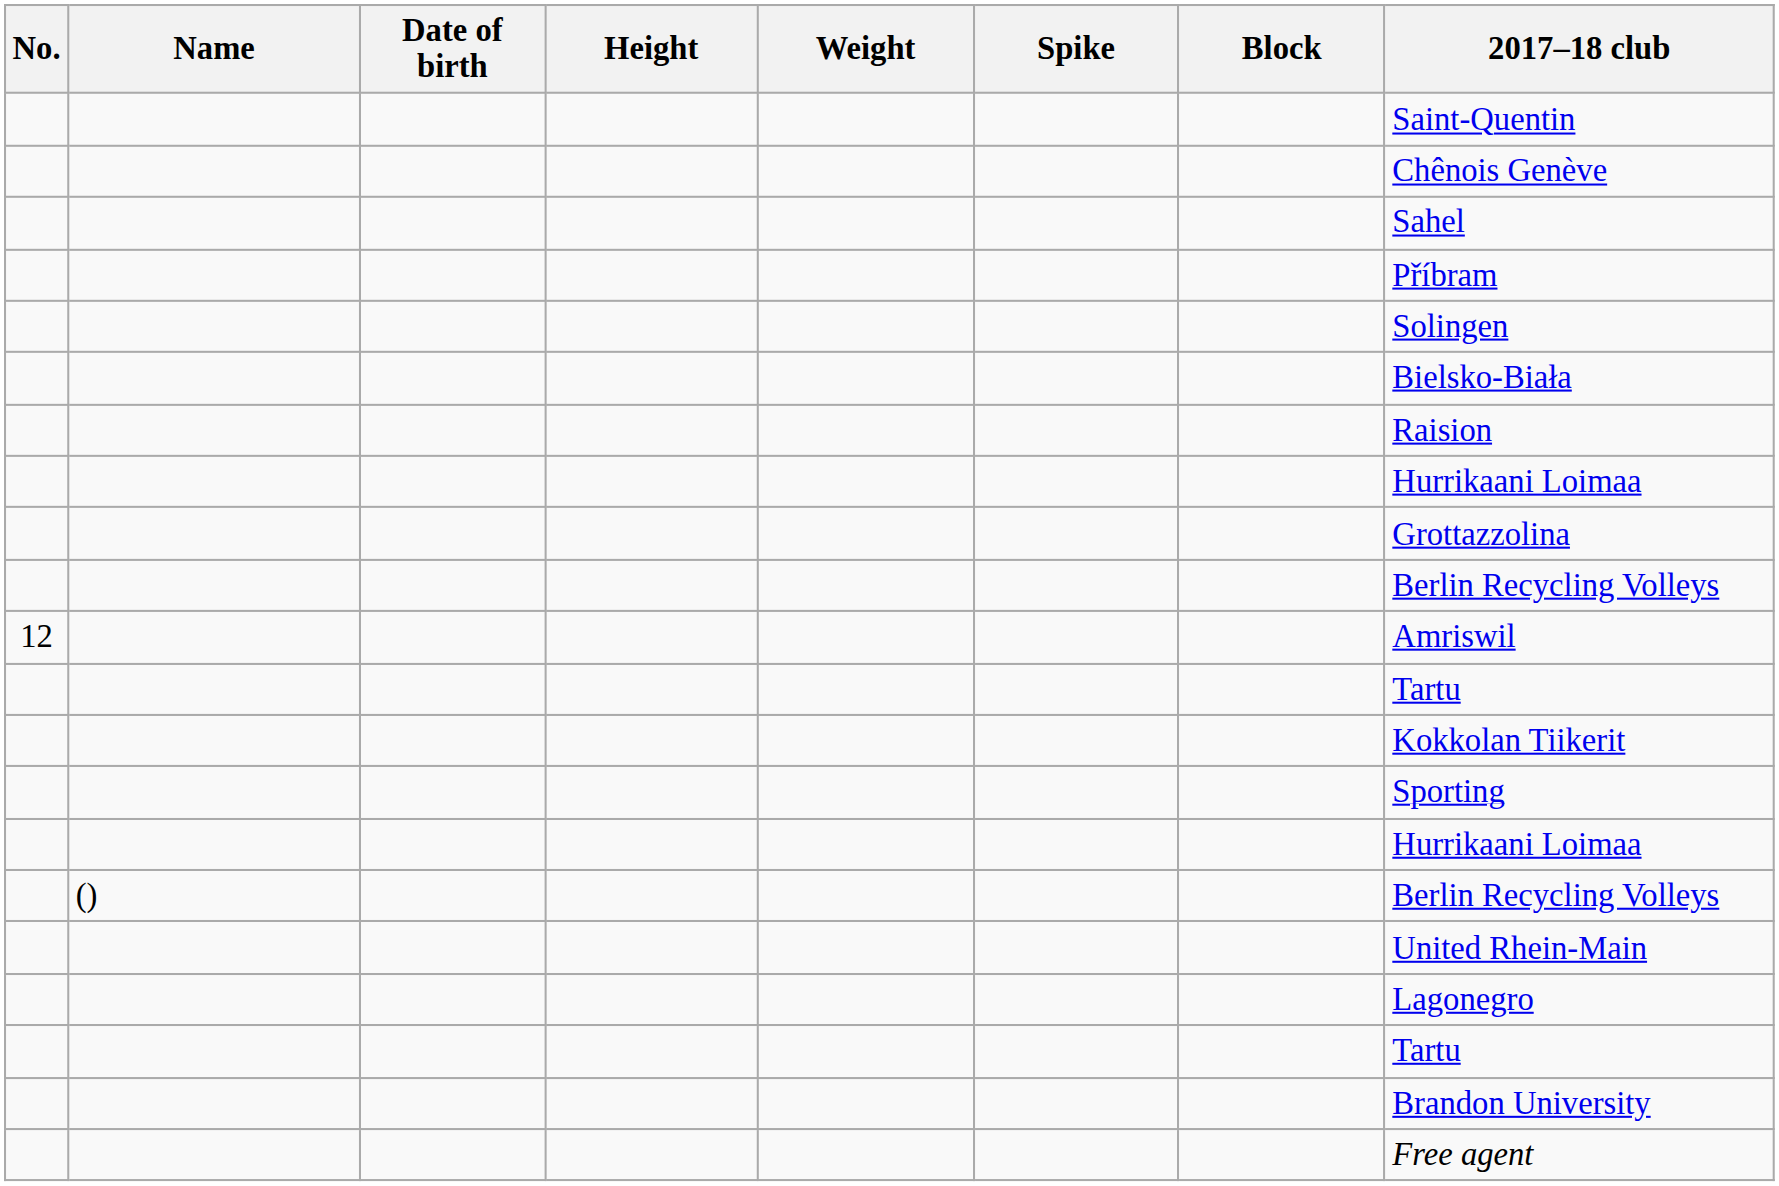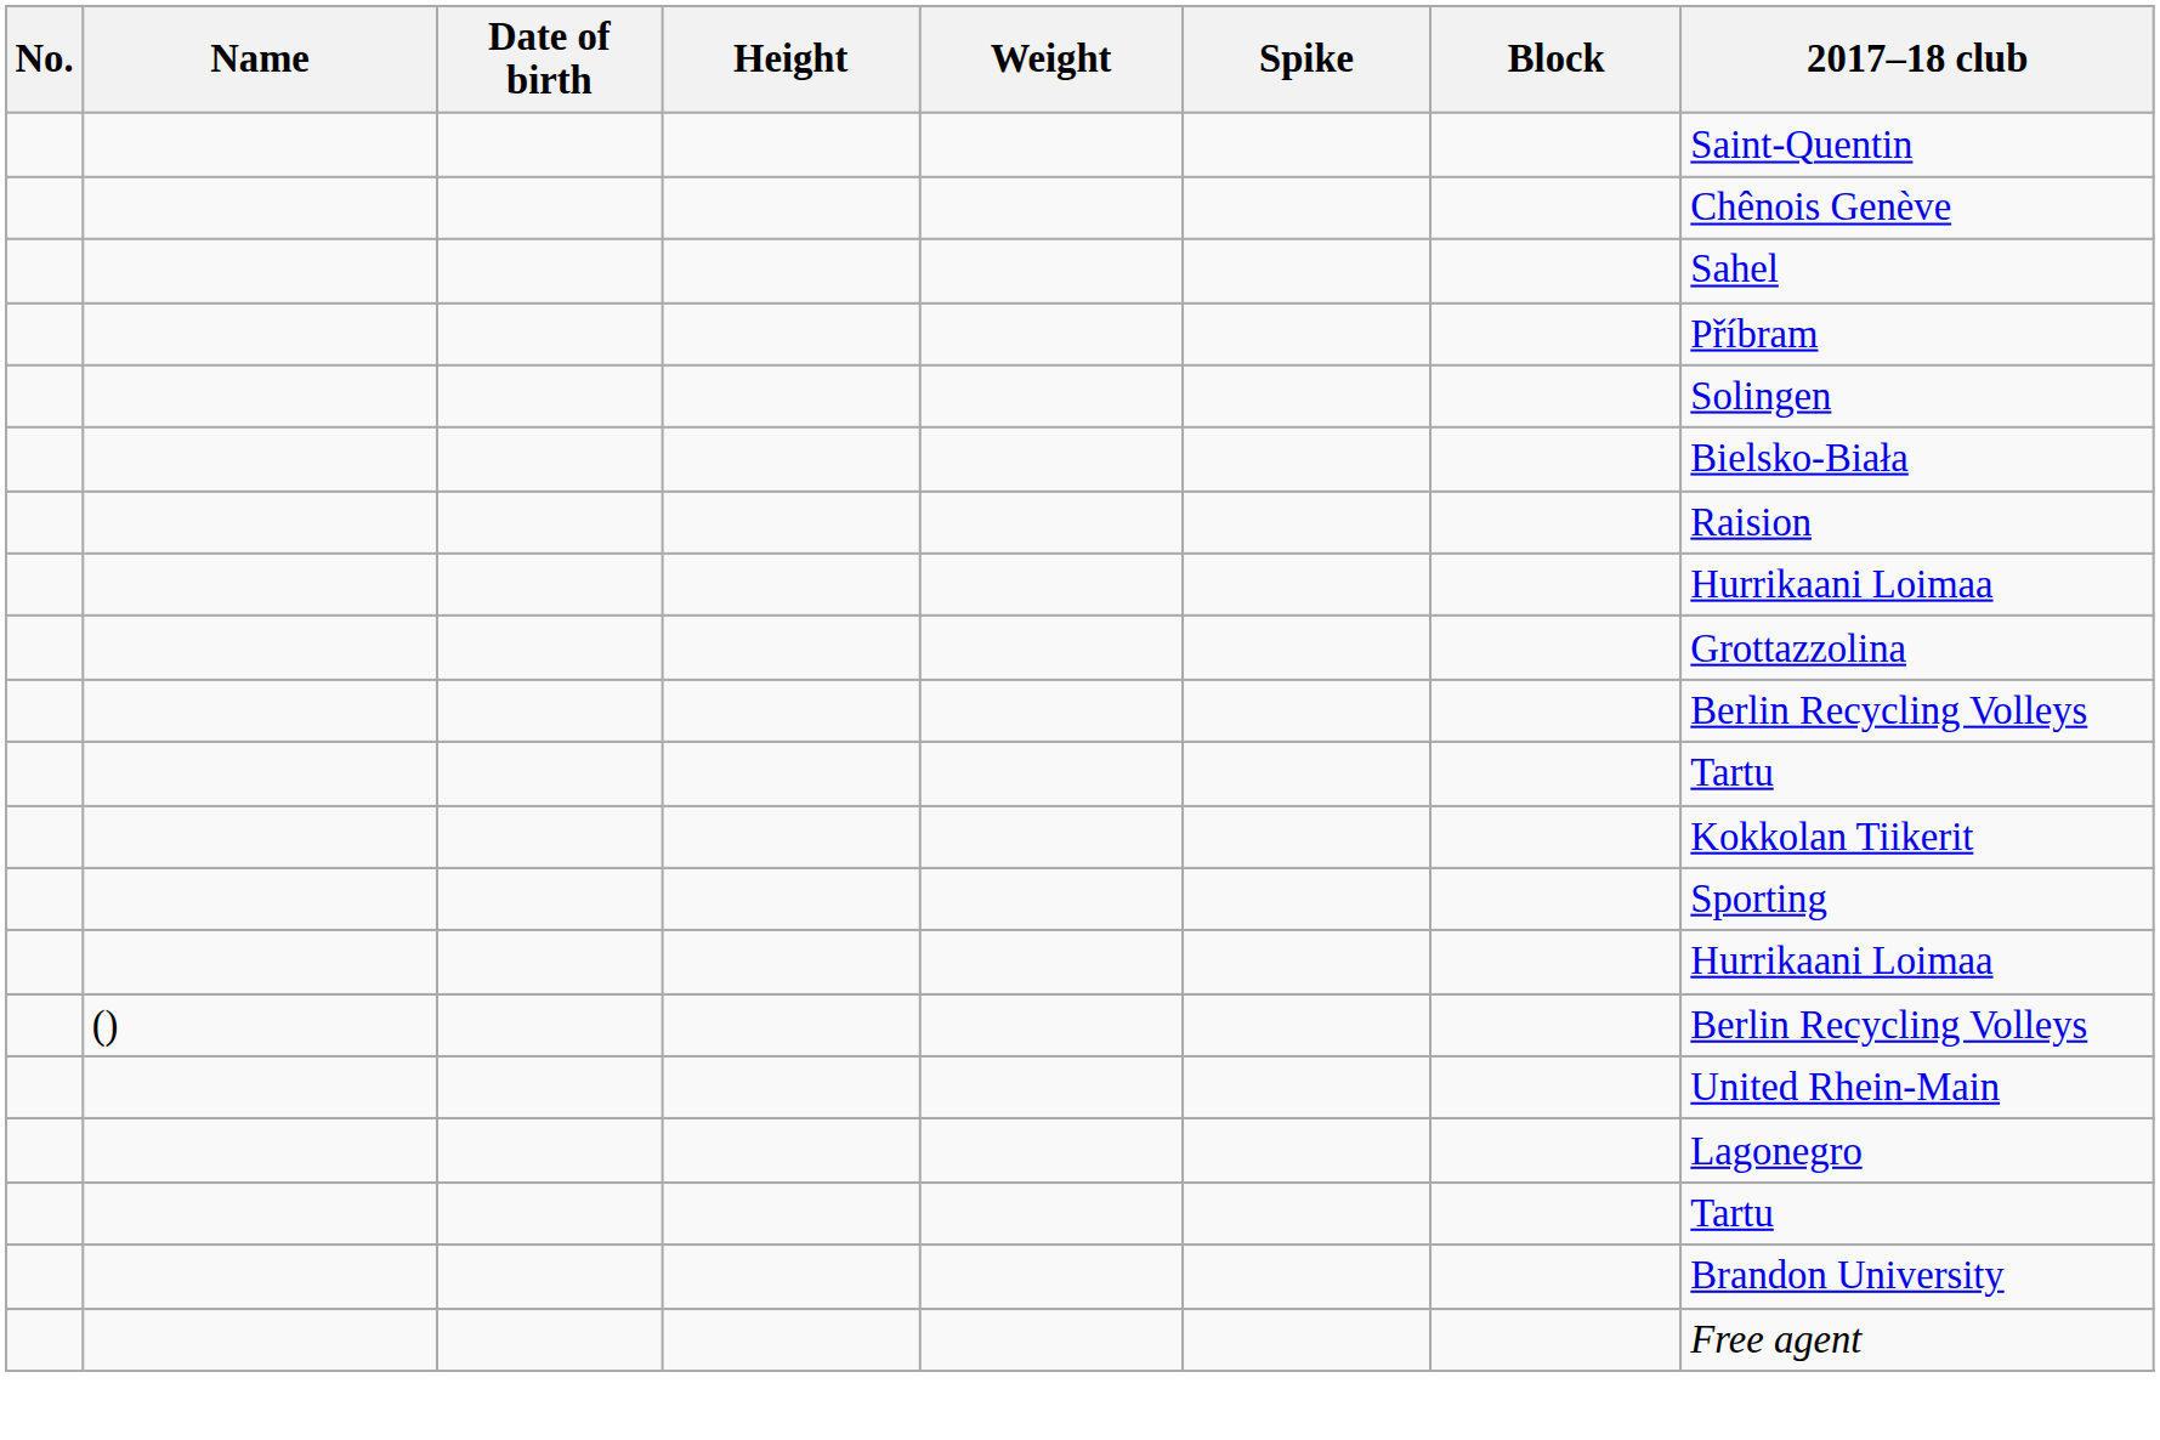- row: 12 | Amriswil
